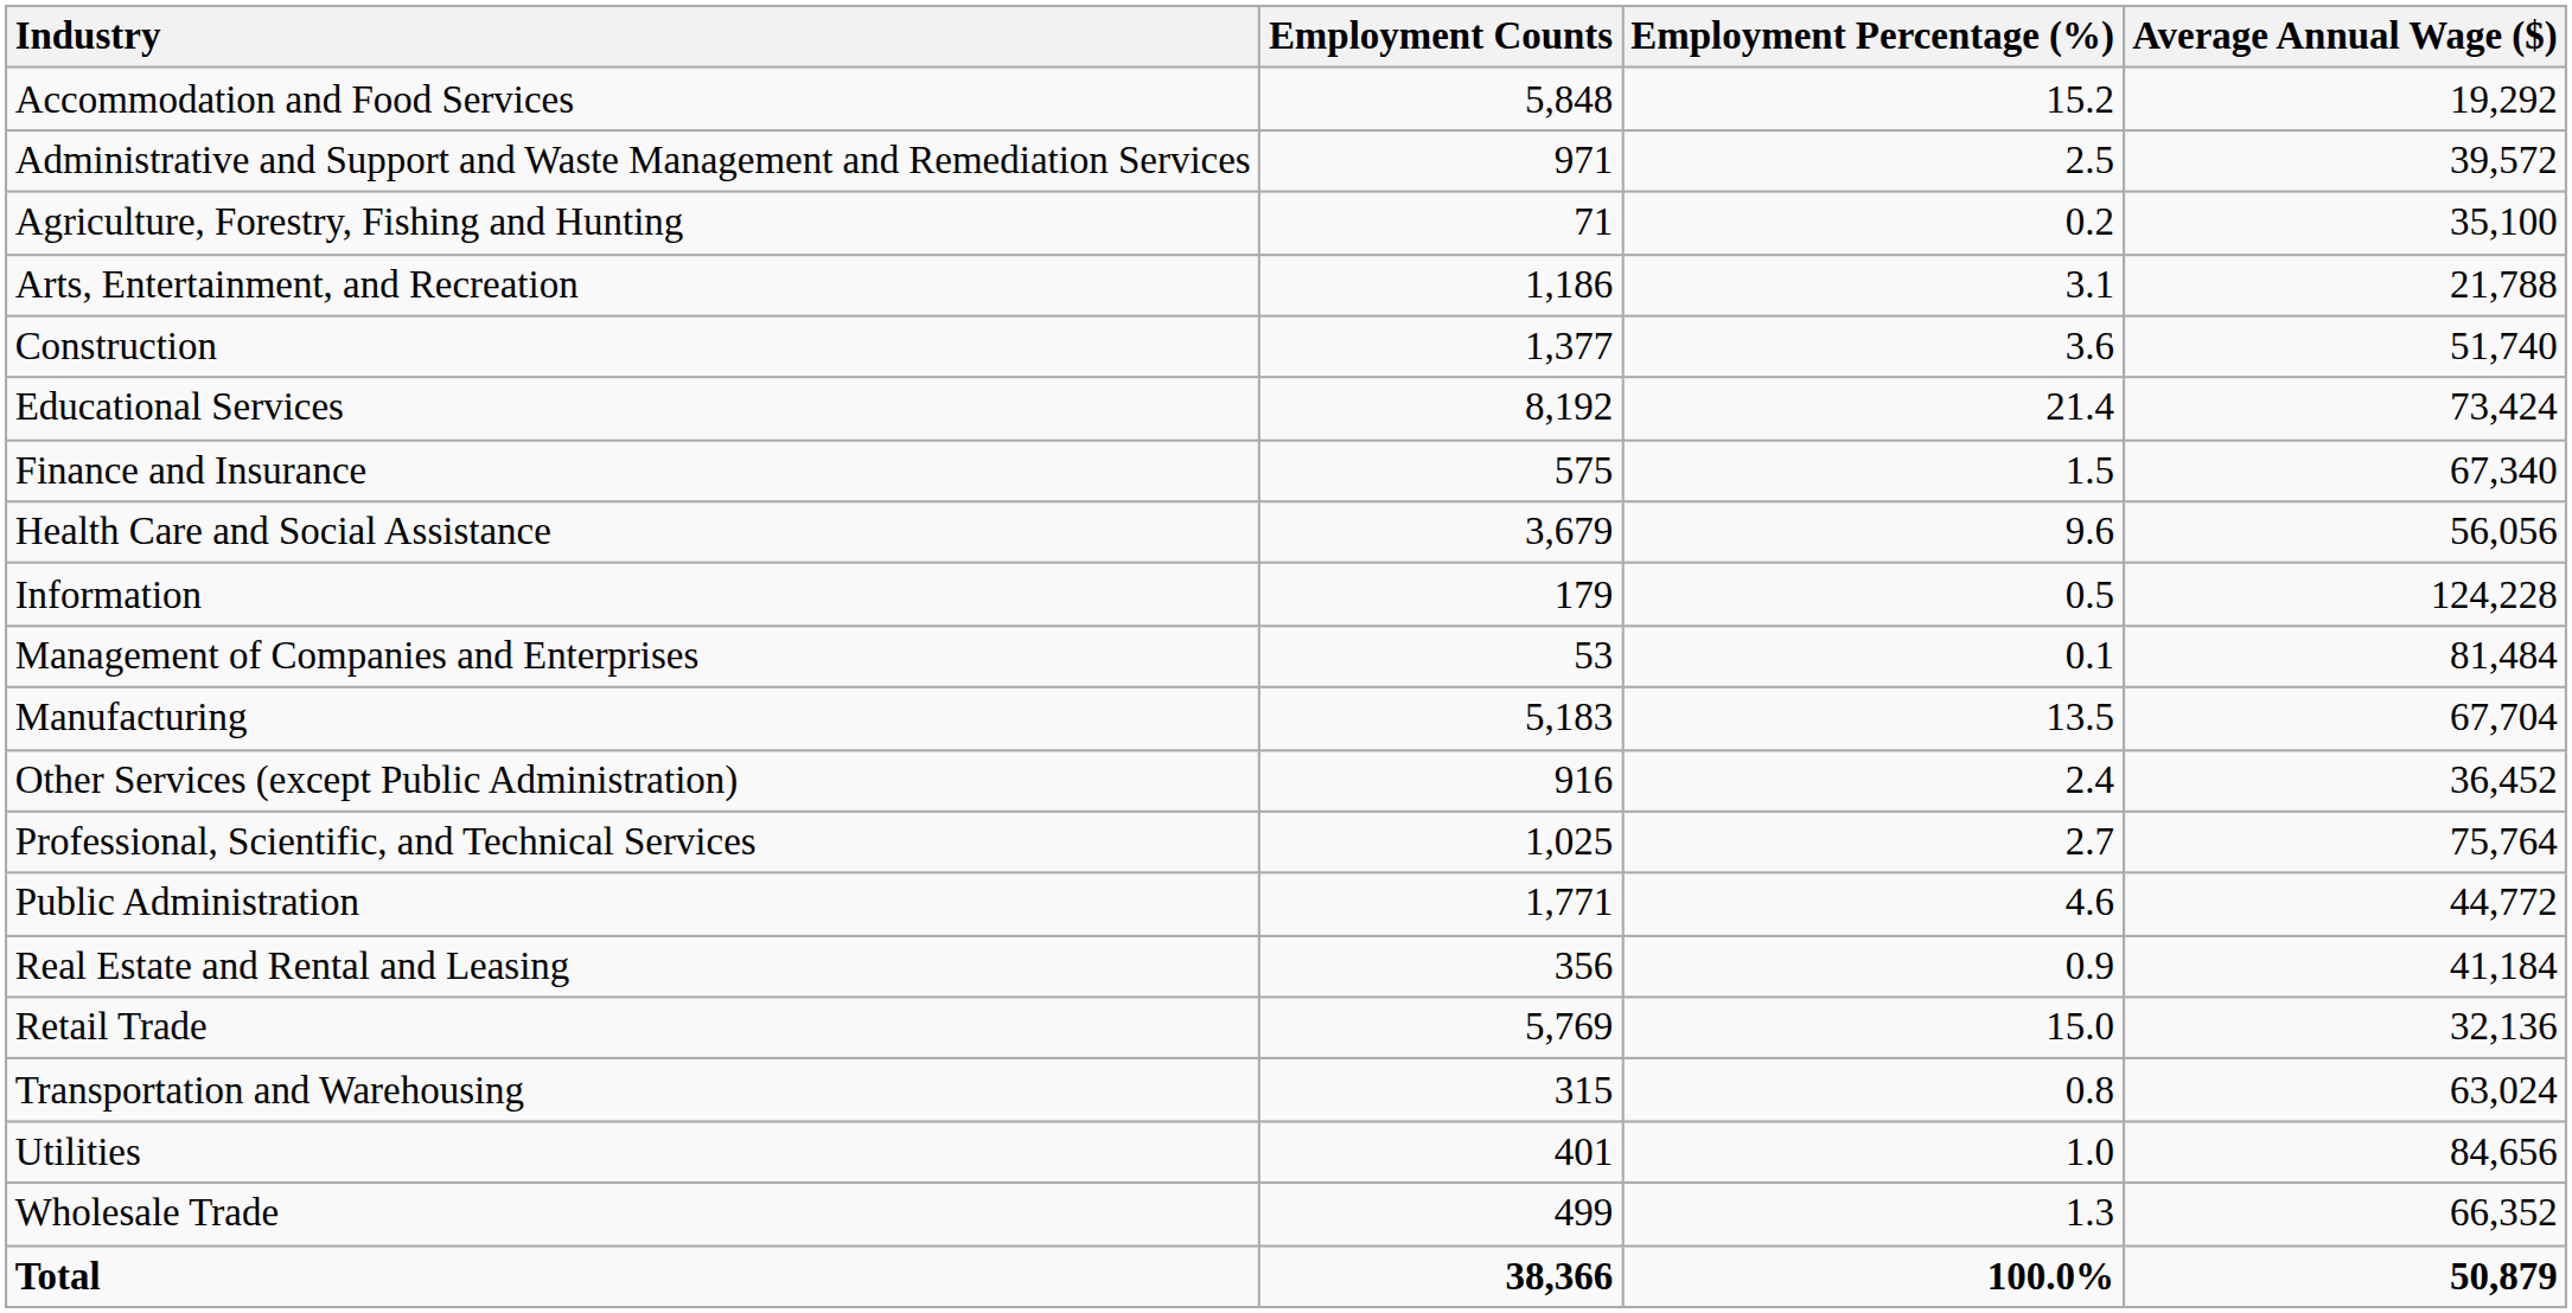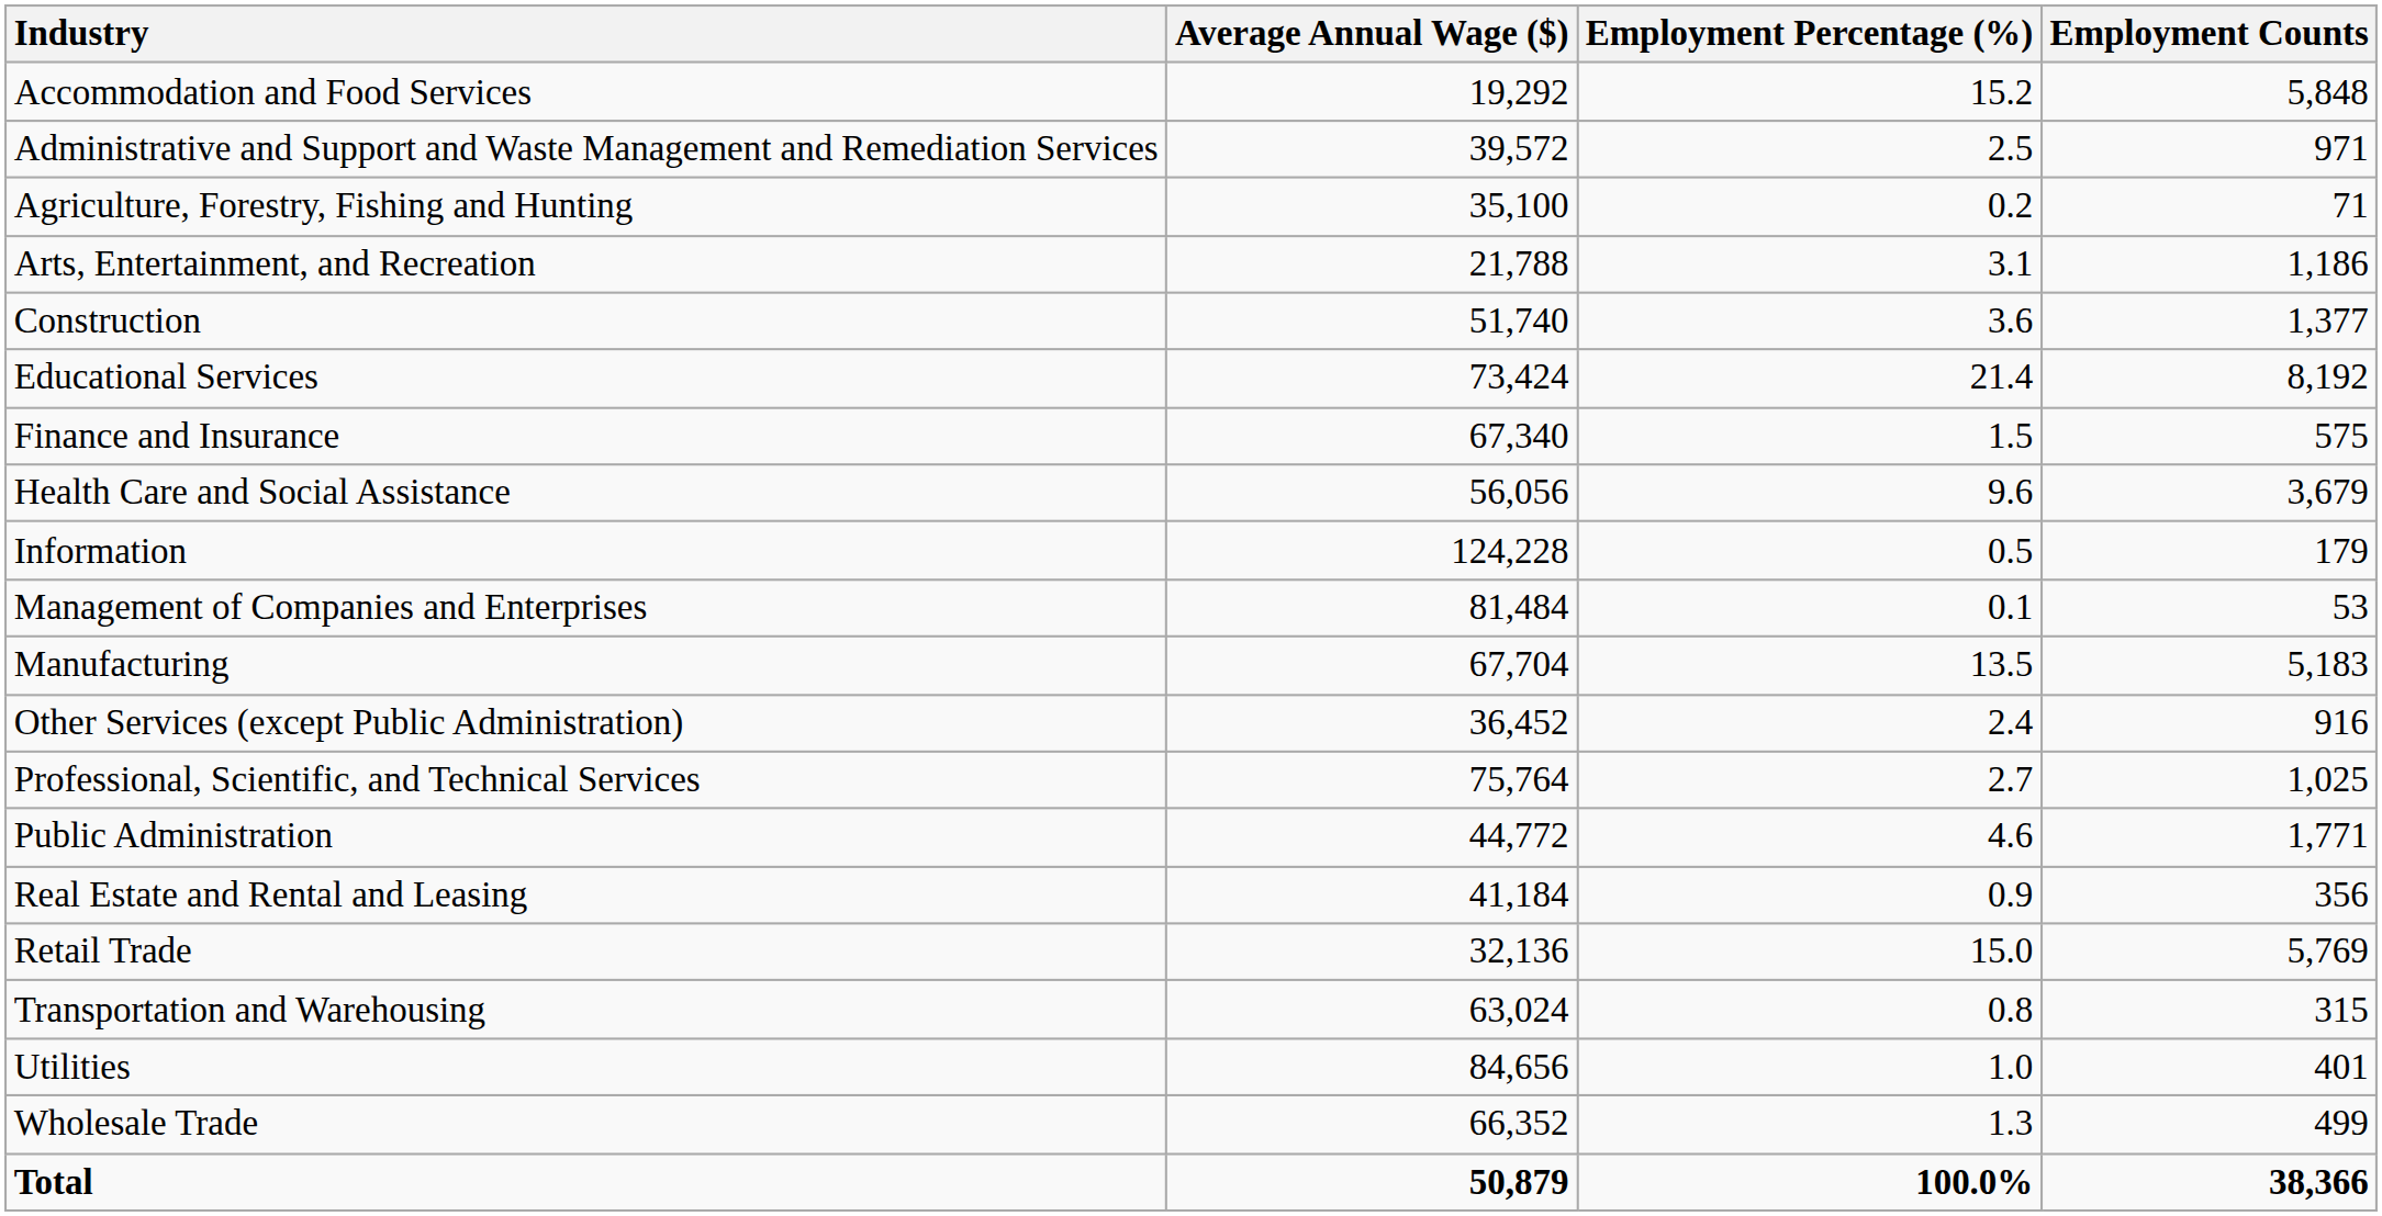columns swapped: Employment Counts <-> Average Annual Wage ($)
